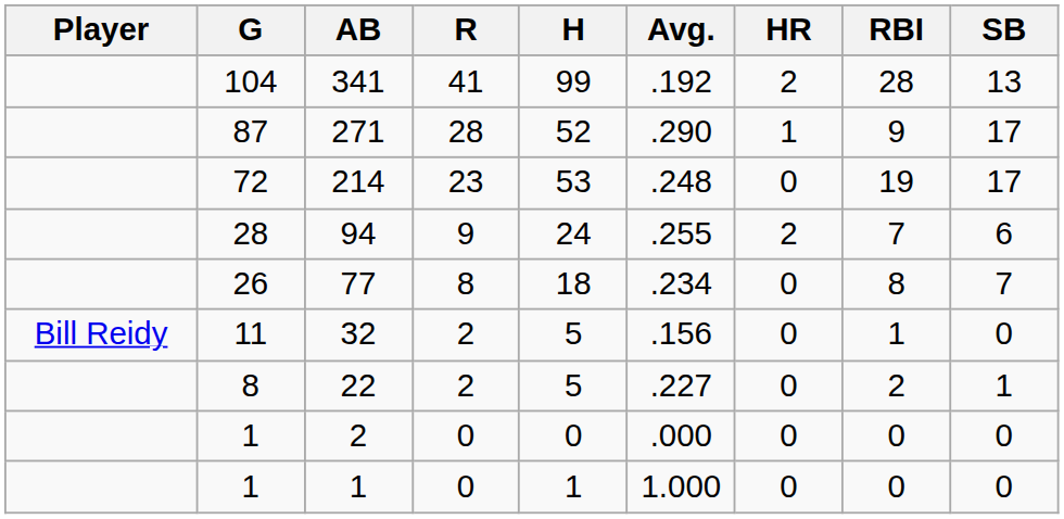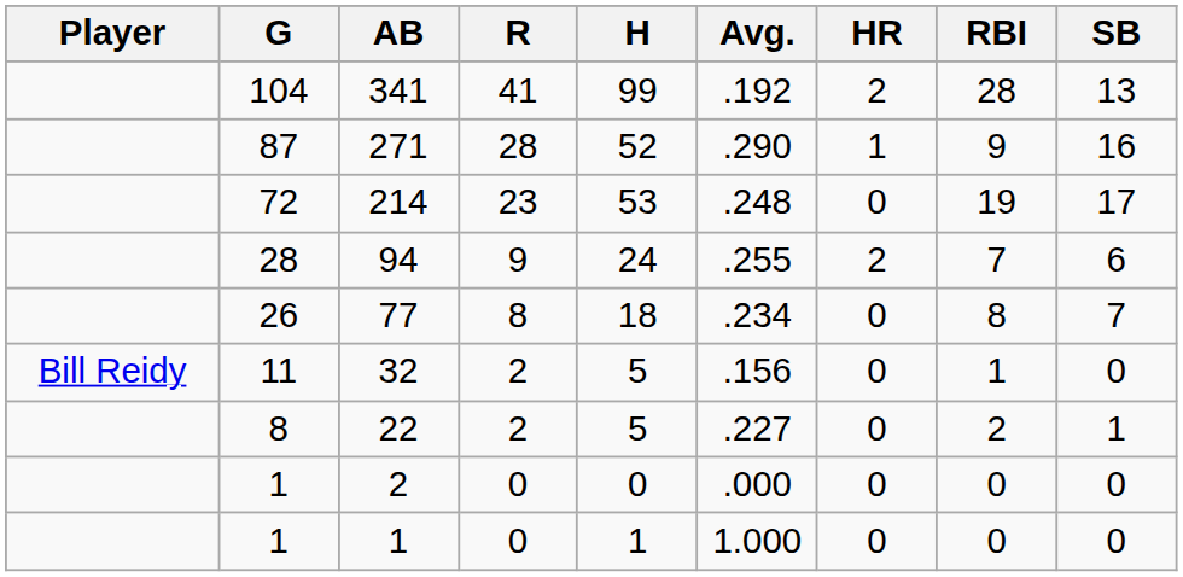271 | SB: 17 -> 16
